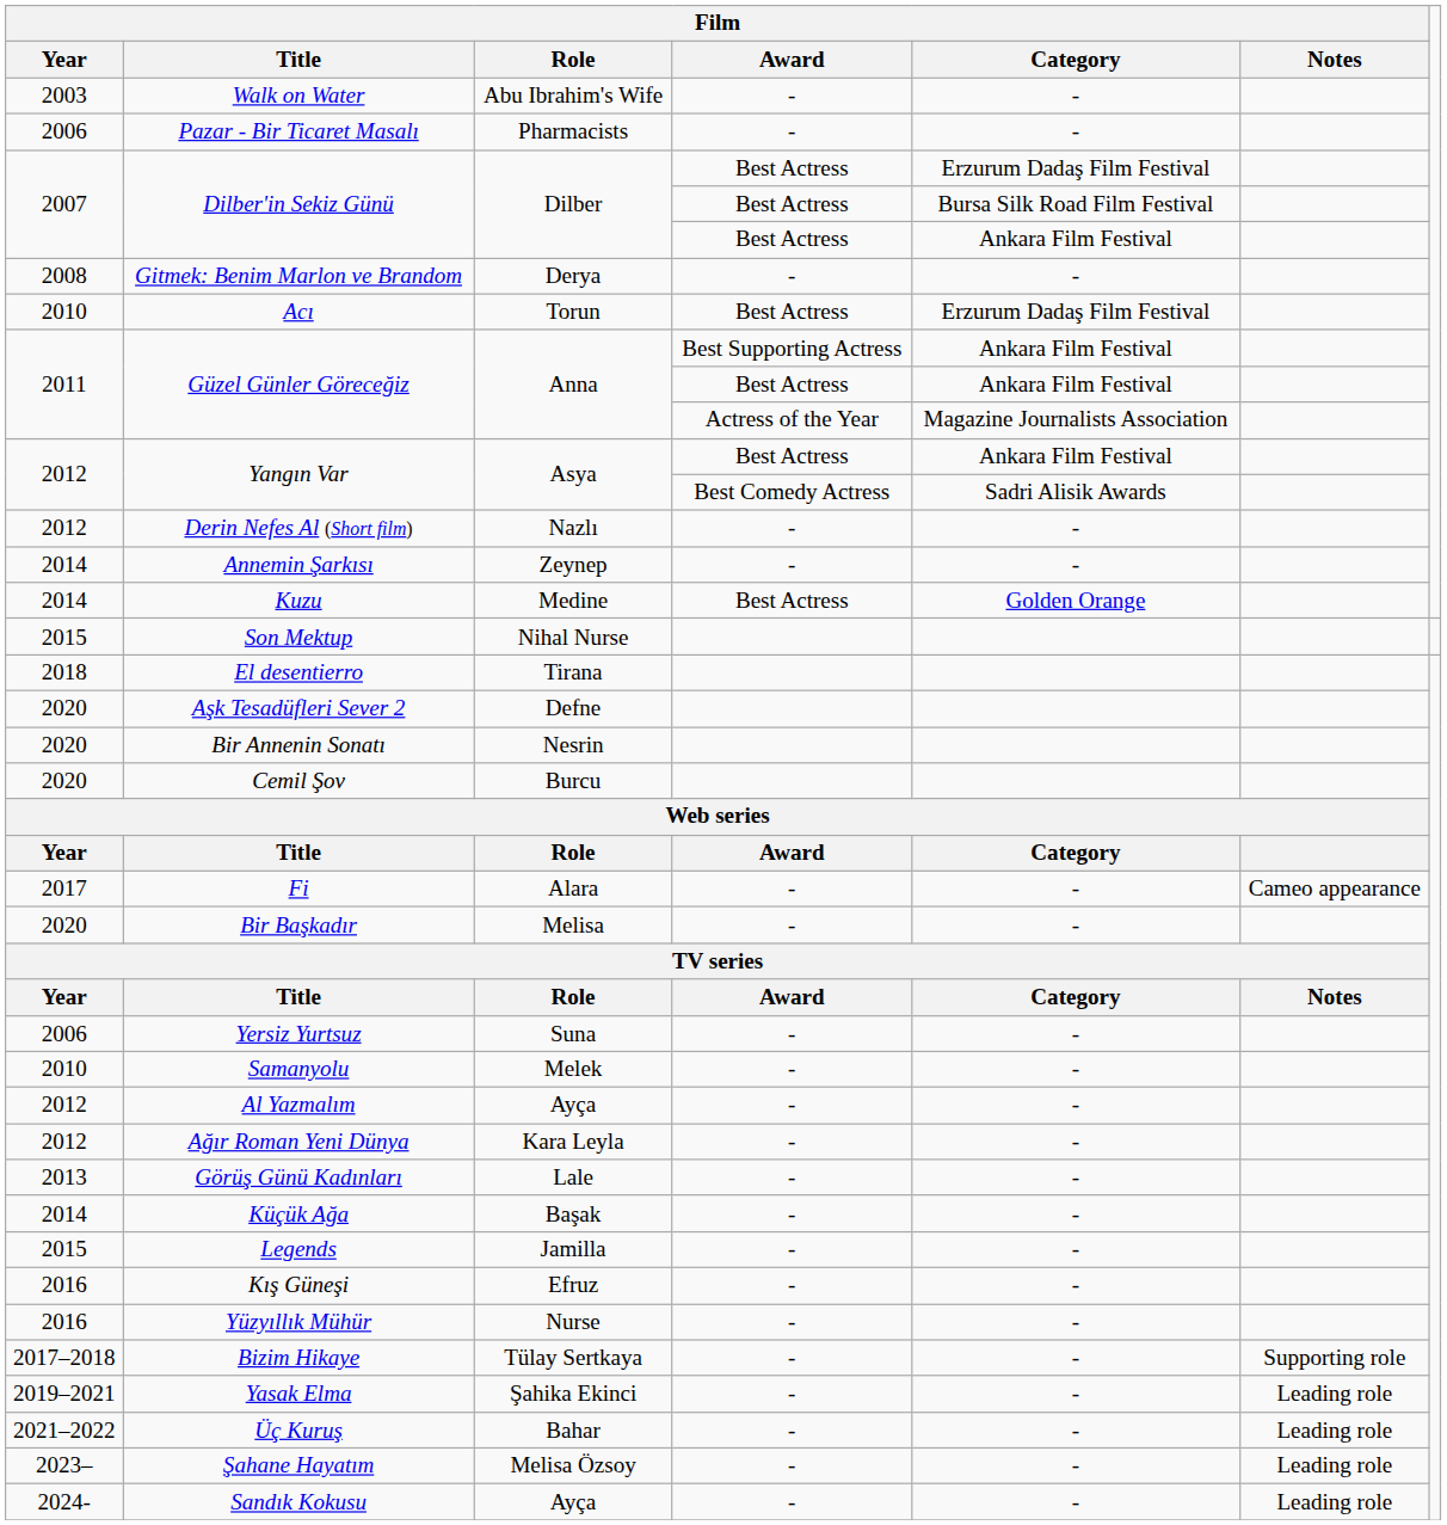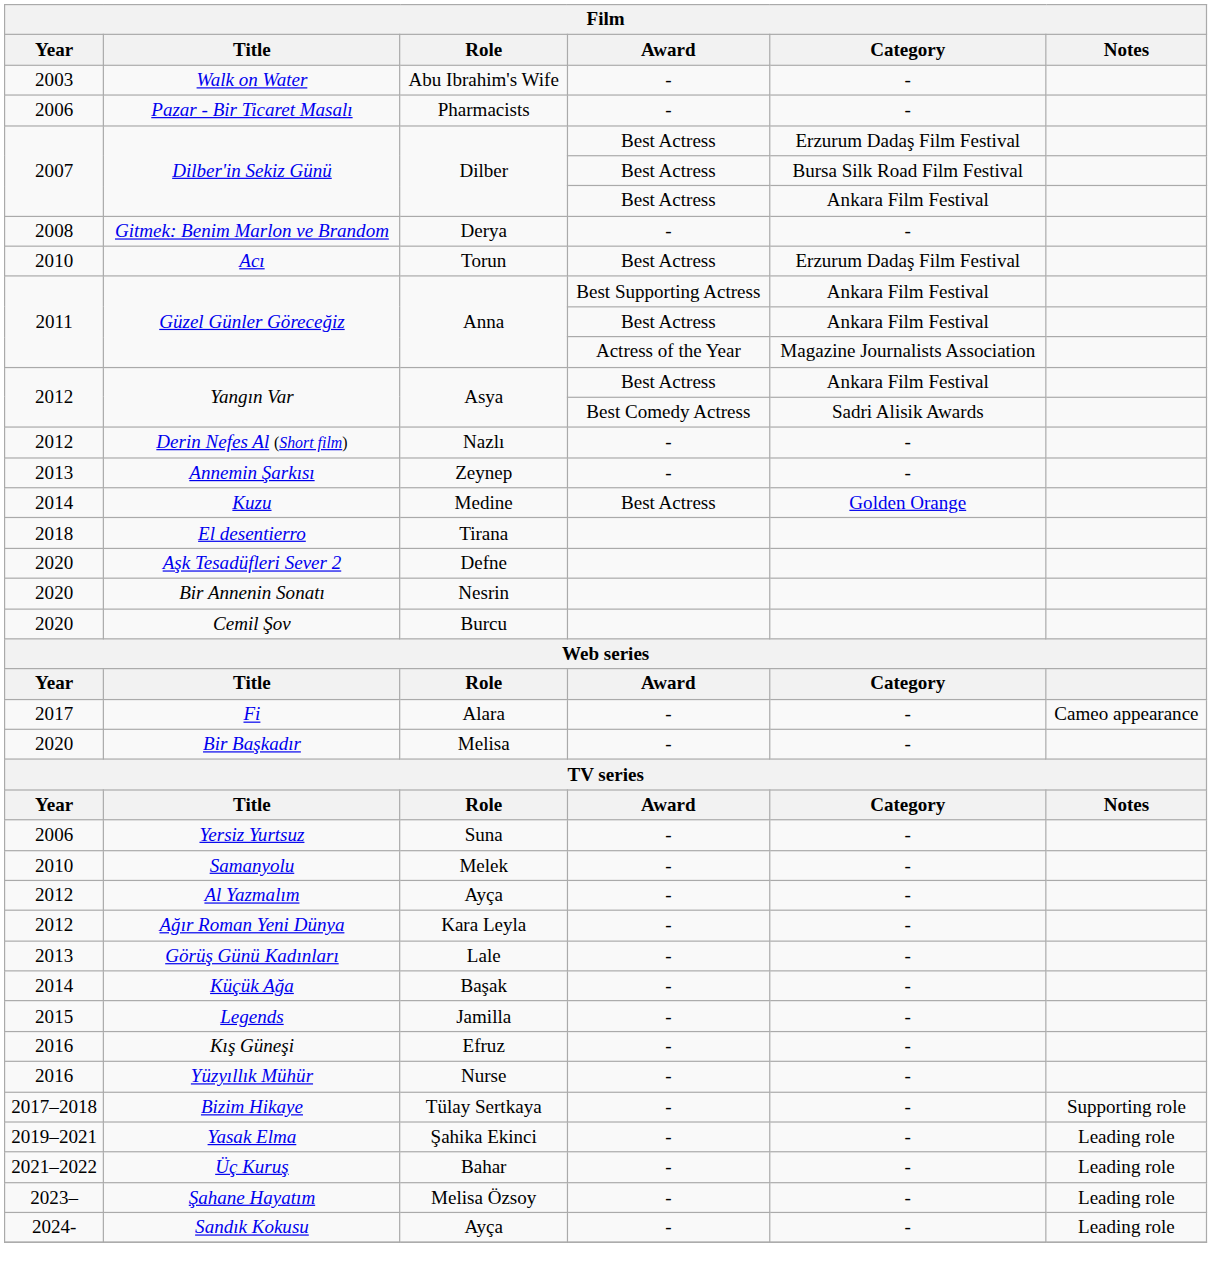Annemin Şarkısı | Film / Year: 2014 -> 2013
- row: 2015 | Son Mektup | Nihal Nurse
